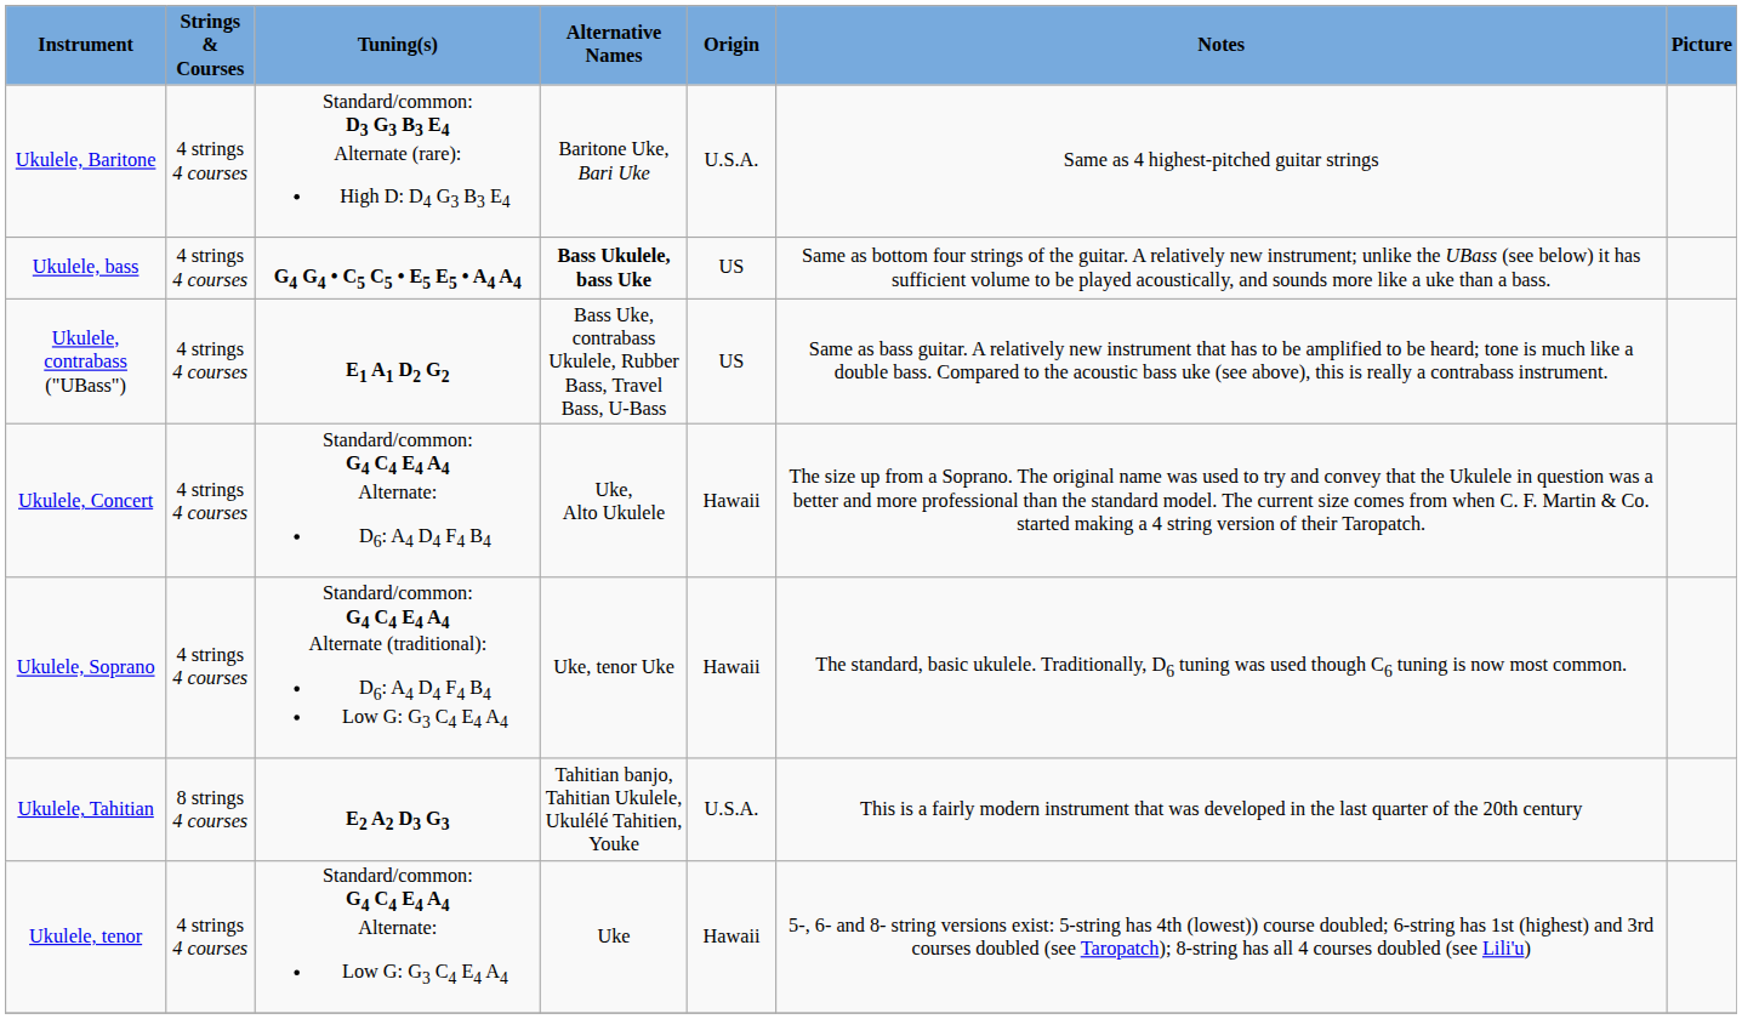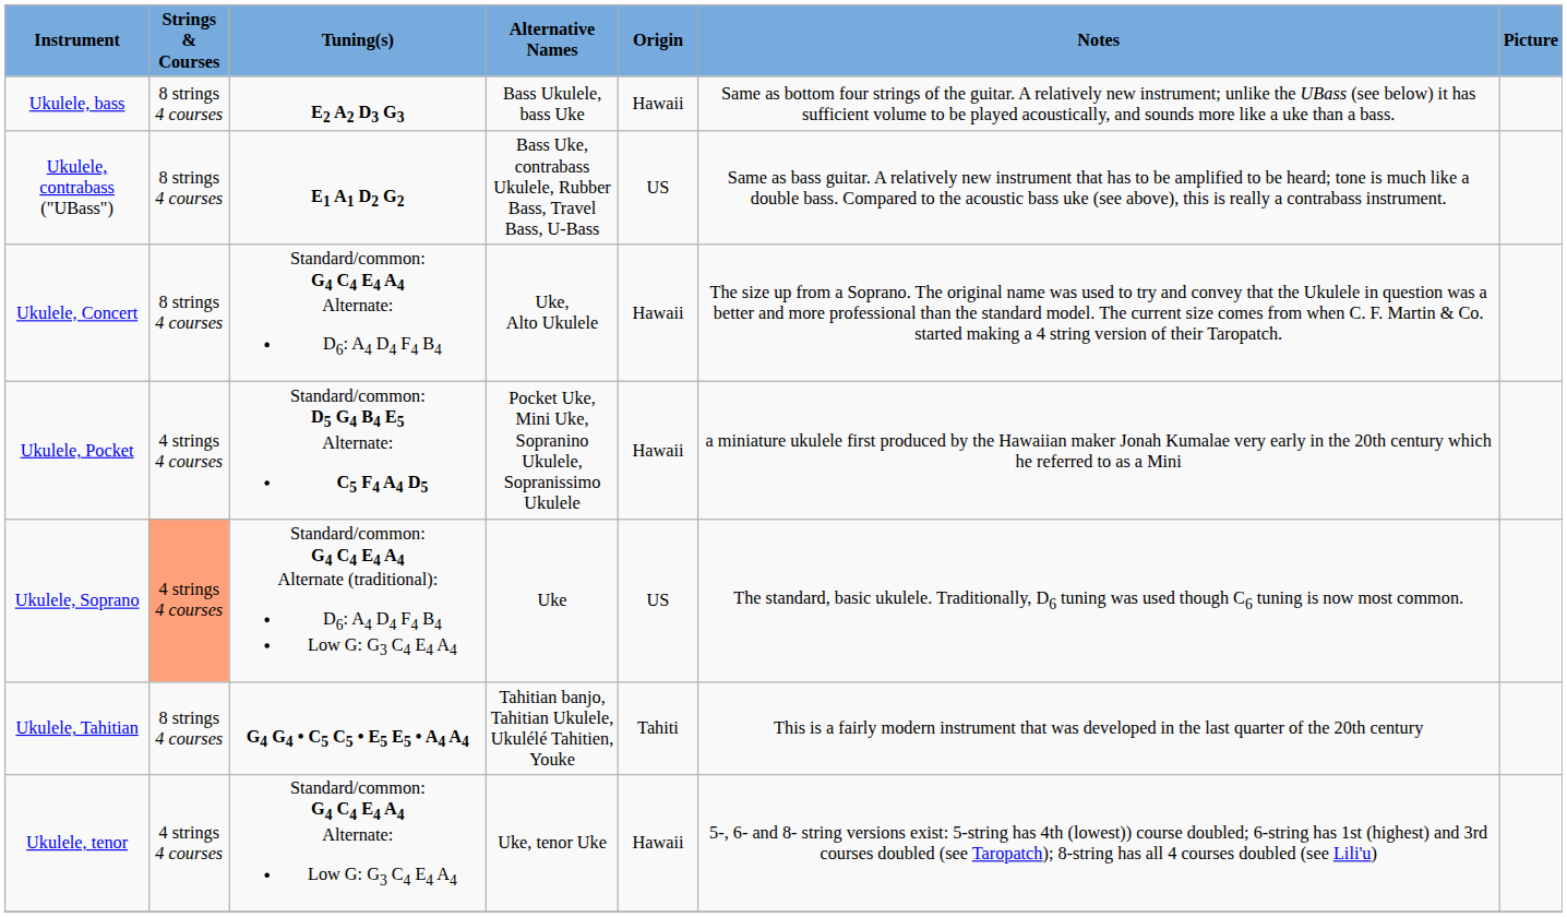- row: Ukulele, Baritone | 4 strings 4 courses | Standard/common: D3 G3 B3 E4 Alternate (rare): High D: D4 G3 B3 E4 | Baritone Uke, Bari Uke | U.S.A. | Same as 4 highest-pitched guitar strings
Ukulele, bass | Strings & Courses: 4 strings 4 courses -> 8 strings 4 courses
Ukulele, bass | Tuning(s): G4 G4 • C5 C5 • E5 E5 • A4 A4 -> E2 A2 D3 G3
Ukulele, bass | Alternative Names: bold -> normal
Ukulele, bass | Origin: US -> Hawaii
Ukulele, contrabass ("UBass") | Strings & Courses: 4 strings 4 courses -> 8 strings 4 courses
Ukulele, Concert | Strings & Courses: 4 strings 4 courses -> 8 strings 4 courses
+ row: Ukulele, Pocket | 4 strings 4 courses | Standard/common: D5 G4 B4 E5 Alternate: C5 F4 A4 D5 | Pocket Uke, Mini Uke, Sopranino Ukulele, Sopranissimo Ukulele | Hawaii | a miniature ukulele first produced by the Hawaiian maker Jonah Kumalae very early in the 20th century which he referred to as a Mini
Ukulele, Soprano | Strings & Courses: no background -> lightsalmon background
Ukulele, Soprano | Alternative Names: Uke, tenor Uke -> Uke
Ukulele, Soprano | Origin: Hawaii -> US
Ukulele, Tahitian | Tuning(s): E2 A2 D3 G3 -> G4 G4 • C5 C5 • E5 E5 • A4 A4
Ukulele, Tahitian | Origin: U.S.A. -> Tahiti
Ukulele, tenor | Alternative Names: Uke -> Uke, tenor Uke
